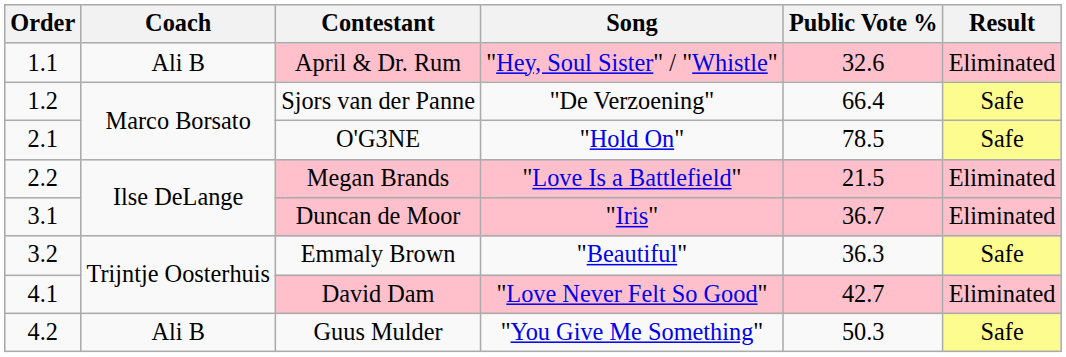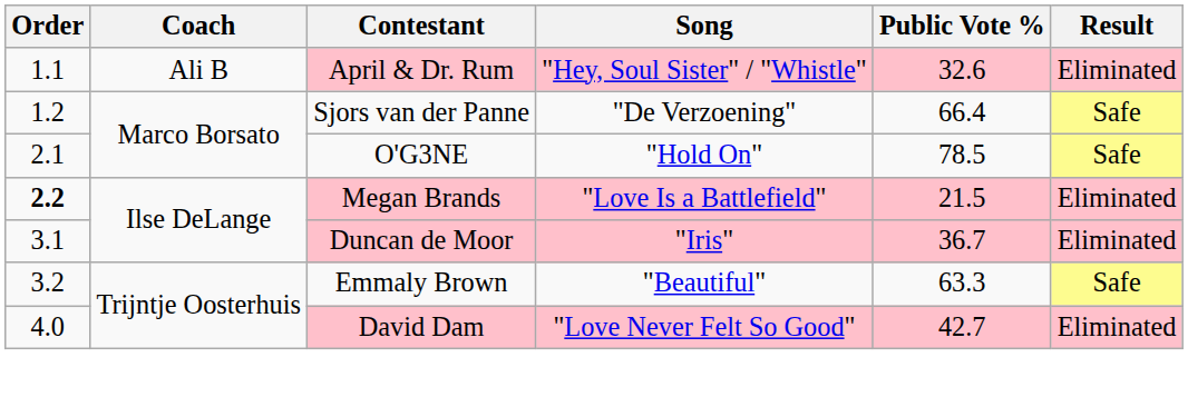Megan Brands | Order: normal -> bold
Emmaly Brown | Public Vote %: 36.3 -> 63.3
David Dam | Order: 4.1 -> 4.0
- row: 4.2 | Ali B | Guus Mulder | "You Give Me Something" | 50.3 | Safe
